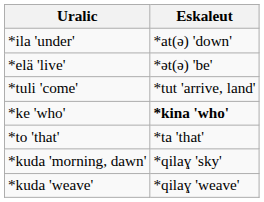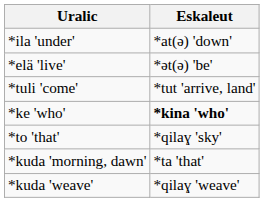*to 'that' | Eskaleut: *ta 'that' -> *qilaɣ 'sky'
*kuda 'morning, dawn' | Eskaleut: *qilaɣ 'sky' -> *ta 'that'
